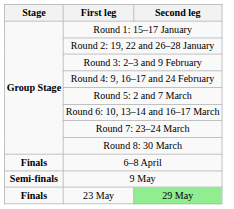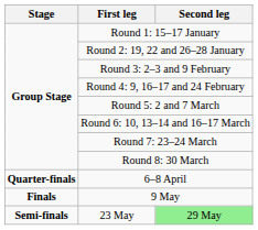6–8 April | Stage: Finals -> Quarter-finals
9 May | Stage: Semi-finals -> Finals
23 May | Stage: Finals -> Semi-finals
